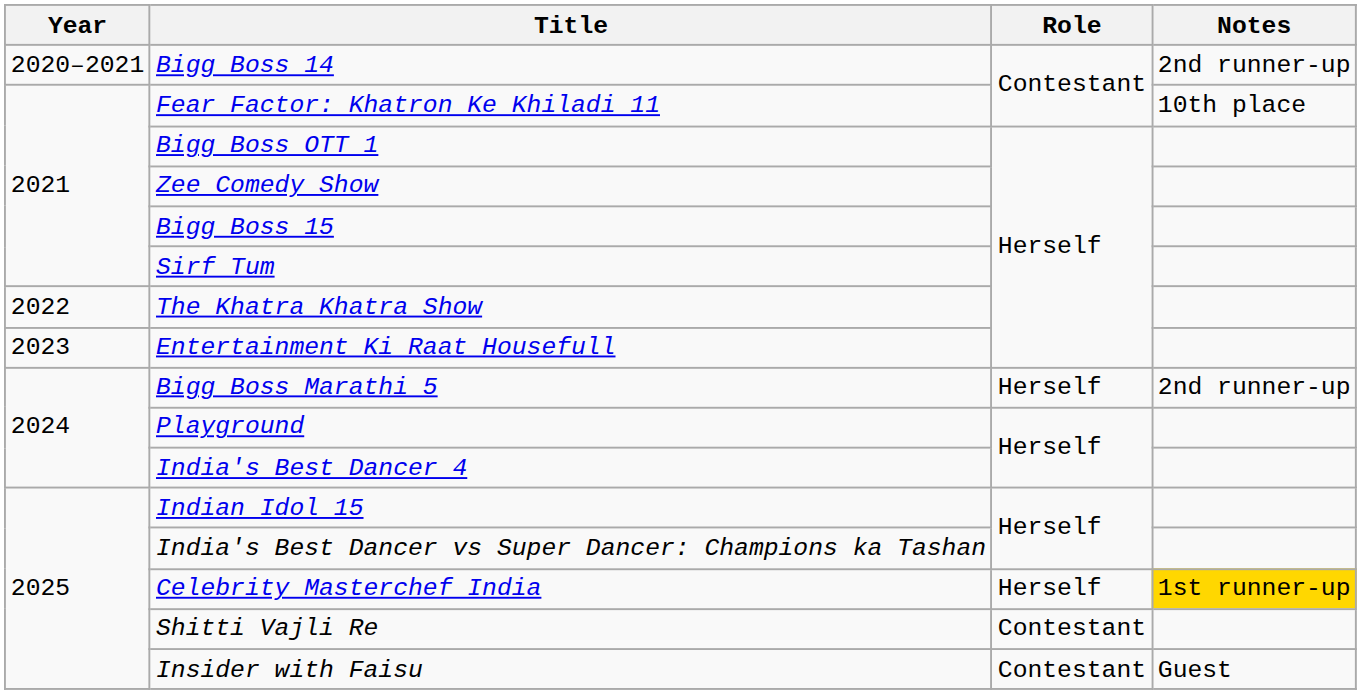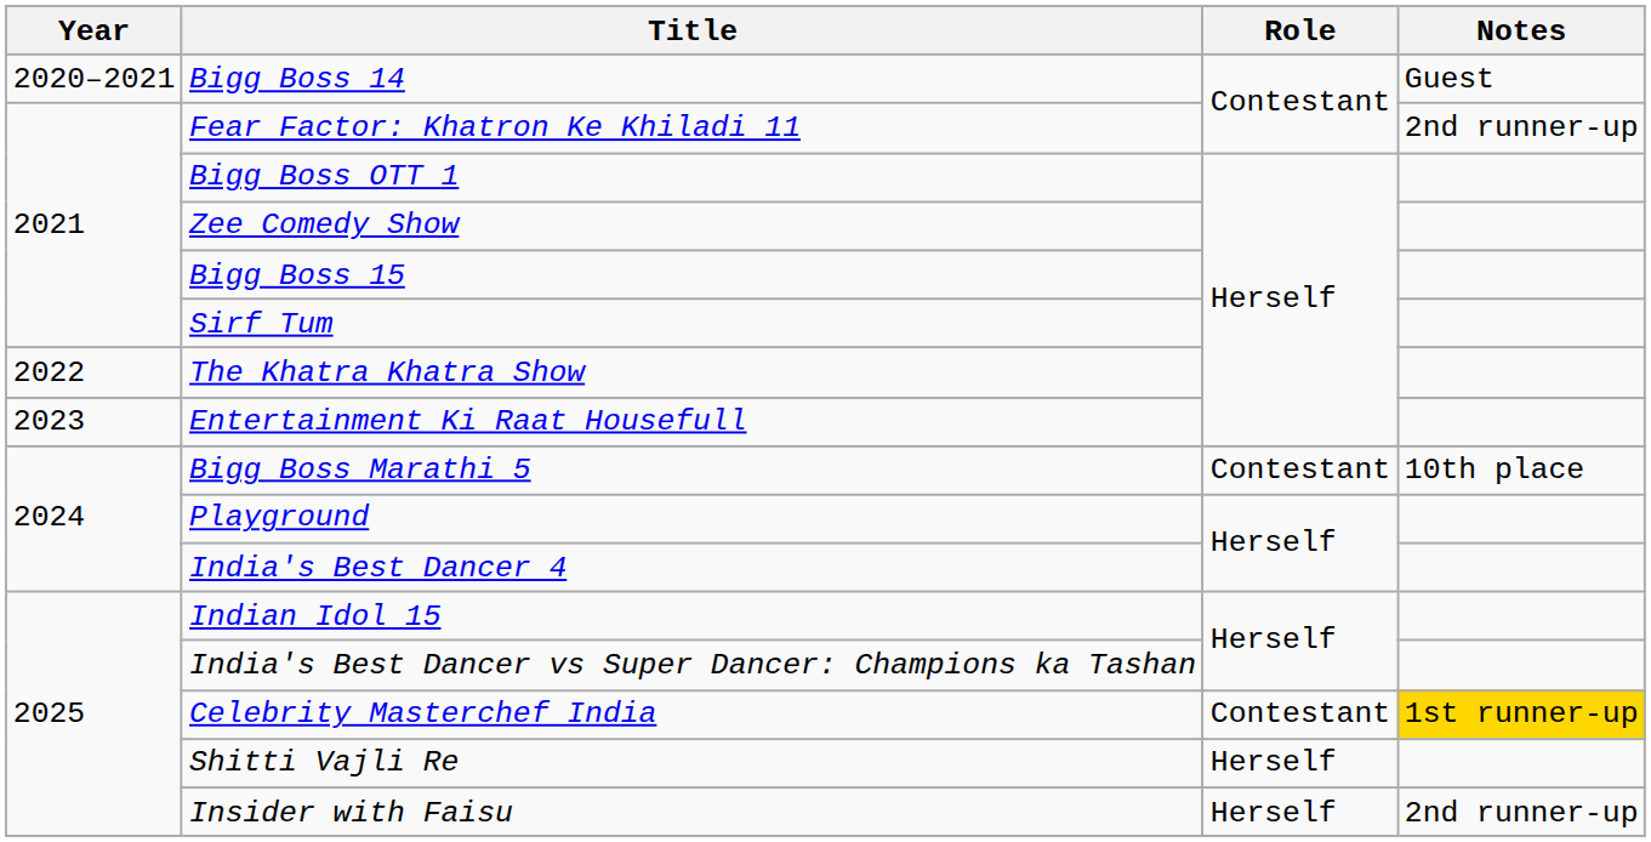Bigg Boss 14 | Notes: 2nd runner-up -> Guest
Fear Factor: Khatron Ke Khiladi 11 | Notes: 10th place -> 2nd runner-up
Bigg Boss Marathi 5 | Role: Herself -> Contestant
Bigg Boss Marathi 5 | Notes: 2nd runner-up -> 10th place
Celebrity Masterchef India | Role: Herself -> Contestant
Shitti Vajli Re | Role: Contestant -> Herself
Insider with Faisu | Role: Contestant -> Herself
Insider with Faisu | Notes: Guest -> 2nd runner-up
